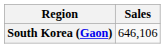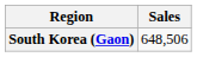South Korea (Gaon) | Sales: 646,106 -> 648,506
